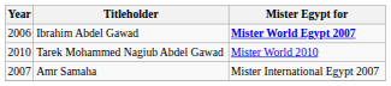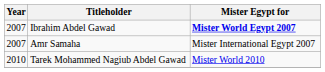Ibrahim Abdel Gawad | Year: 2006 -> 2007
rows swapped: Amr Samaha <-> Tarek Mohammed Nagiub Abdel Gawad
